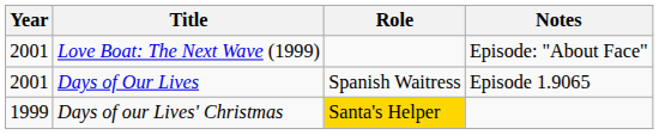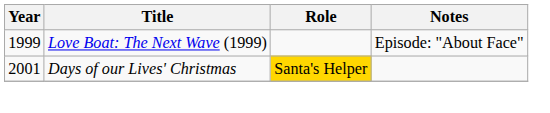Love Boat: The Next Wave (1999) | Year: 2001 -> 1999
- row: 2001 | Days of Our Lives | Spanish Waitress | Episode 1.9065
Days of our Lives' Christmas | Year: 1999 -> 2001
